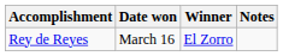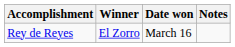columns swapped: Winner <-> Date won
